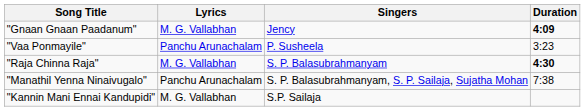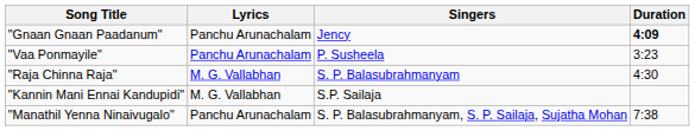"Gnaan Gnaan Paadanum" | Lyrics: M. G. Vallabhan -> Panchu Arunachalam
"Raja Chinna Raja" | Duration: bold -> normal
rows swapped: "Manathil Yenna Ninaivugalo" <-> "Kannin Mani Ennai Kandupidi"
